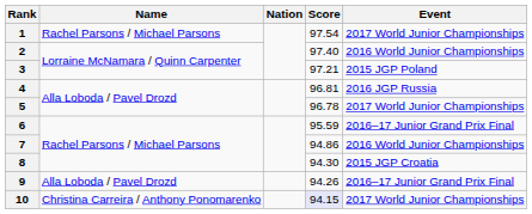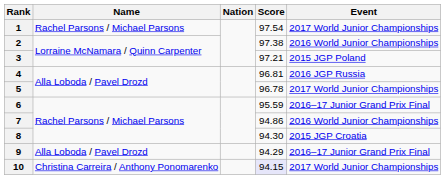2 | Score: 97.40 -> 97.38
9 | Score: 94.26 -> 94.29
